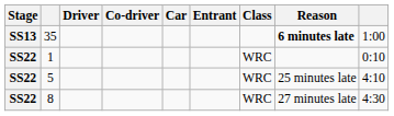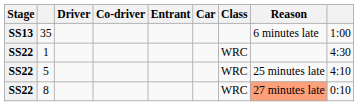columns swapped: Entrant <-> Car
35 | Reason: bold -> normal
1 | column 9: 0:10 -> 4:30
8 | Reason: no background -> lightsalmon background
8 | column 9: 4:30 -> 0:10
